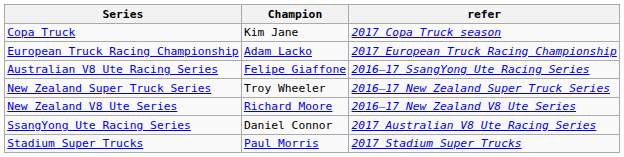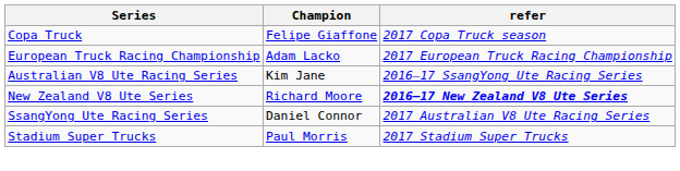Copa Truck | Champion: Kim Jane -> Felipe Giaffone
Australian V8 Ute Racing Series | Champion: Felipe Giaffone -> Kim Jane
- row: New Zealand Super Truck Series | Troy Wheeler | 2016–17 New Zealand Super Truck Series
New Zealand V8 Ute Series | refer: normal -> bold
